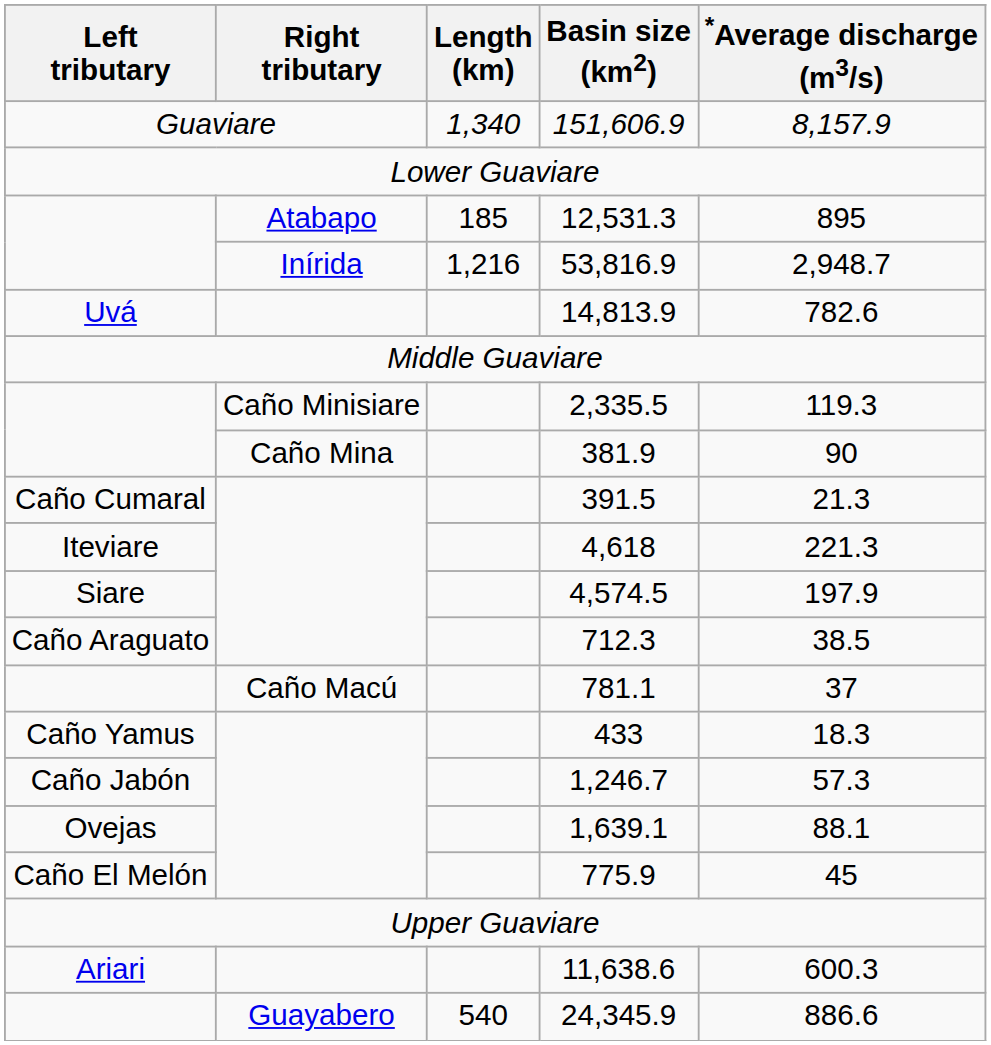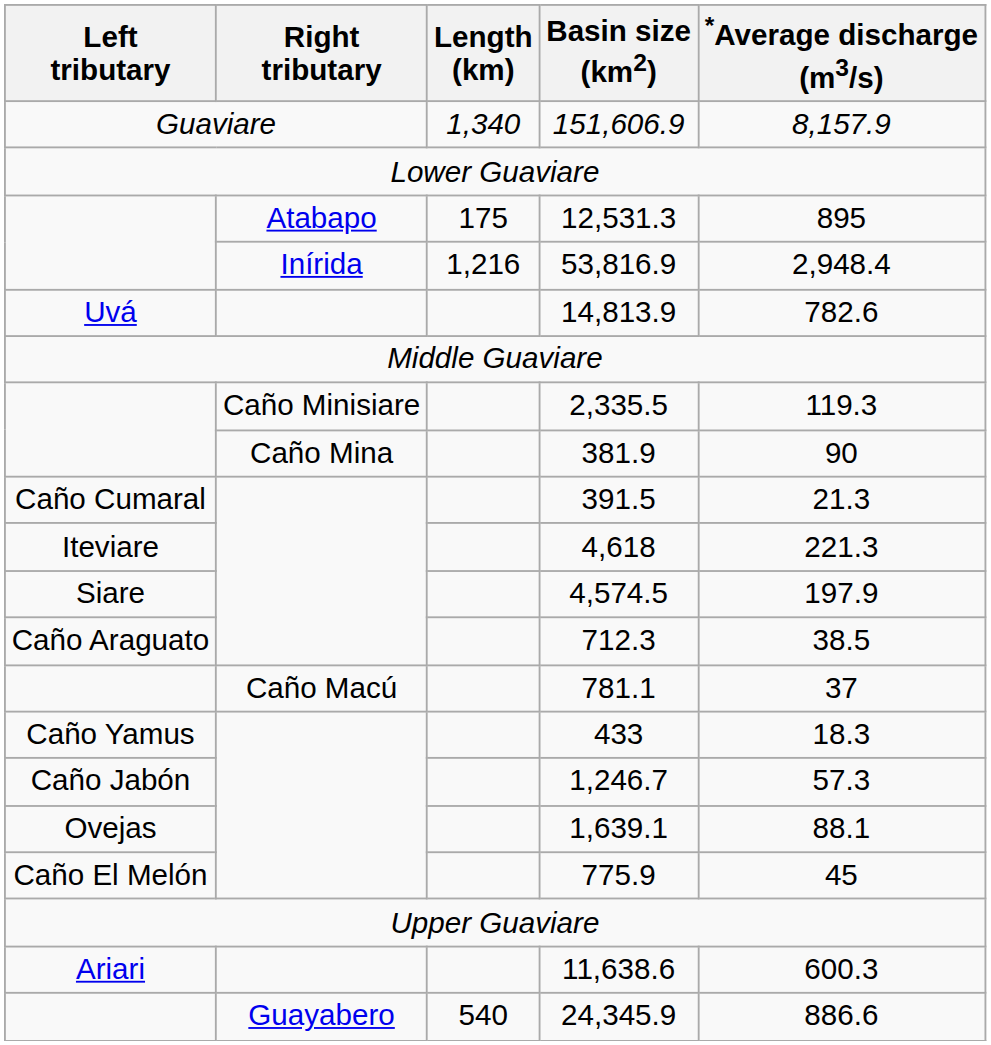12,531.3 | Length (km): 185 -> 175
53,816.9 | *Average discharge (m3/s): 2,948.7 -> 2,948.4
